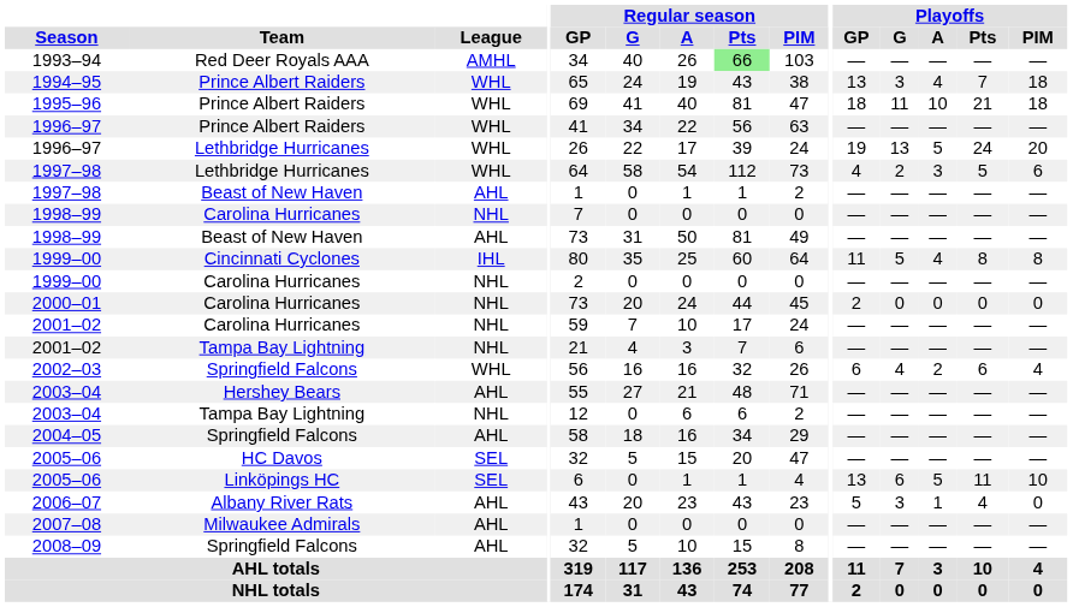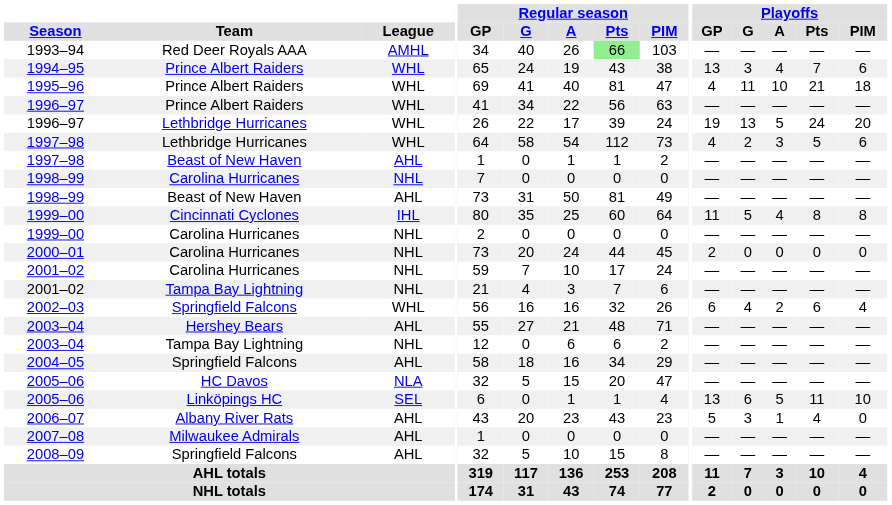1994–95 | Playoffs / PIM: 18 -> 6
1995–96 | Playoffs / GP: 18 -> 4
2005–06 / HC Davos | League: SEL -> NLA
